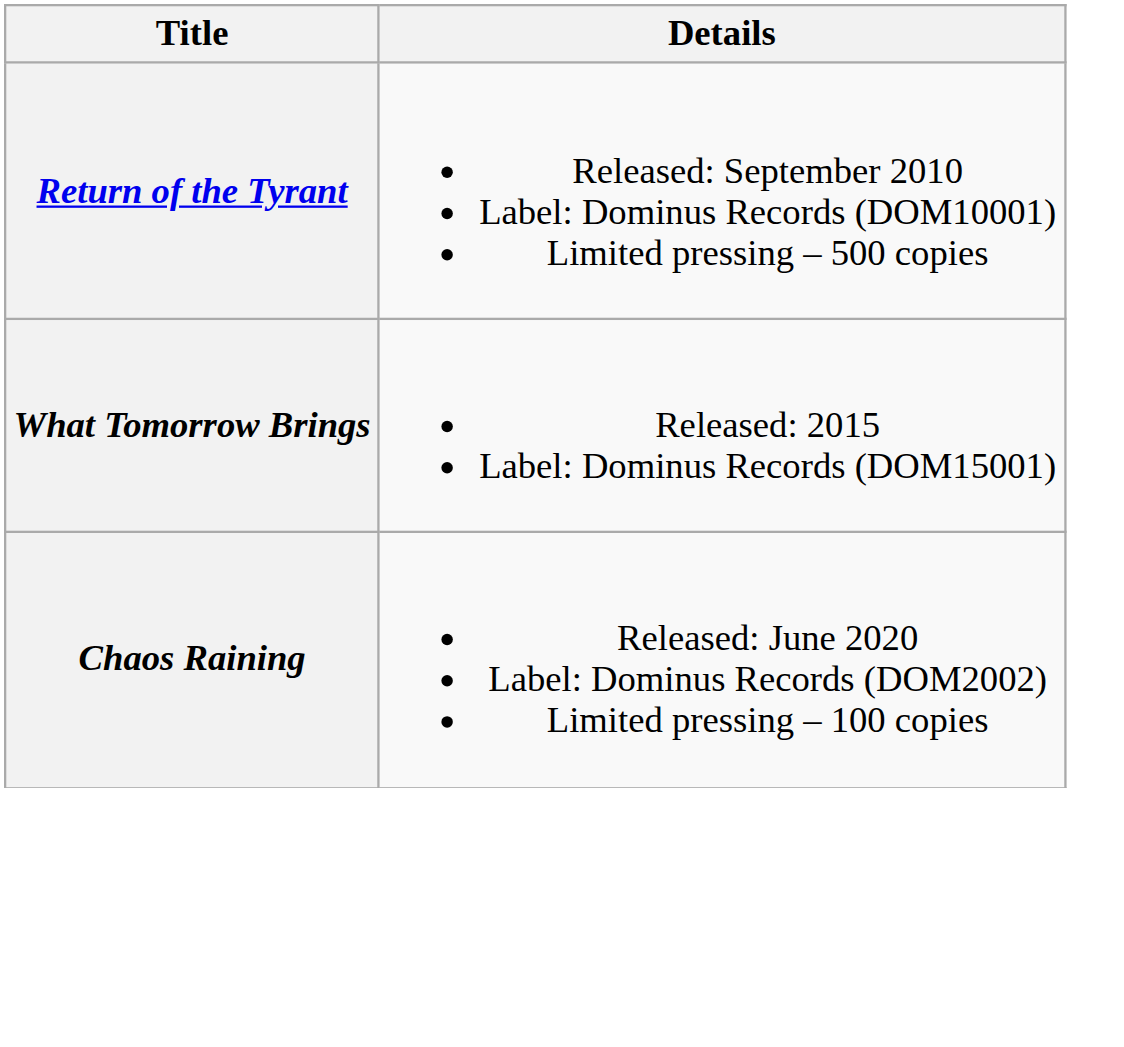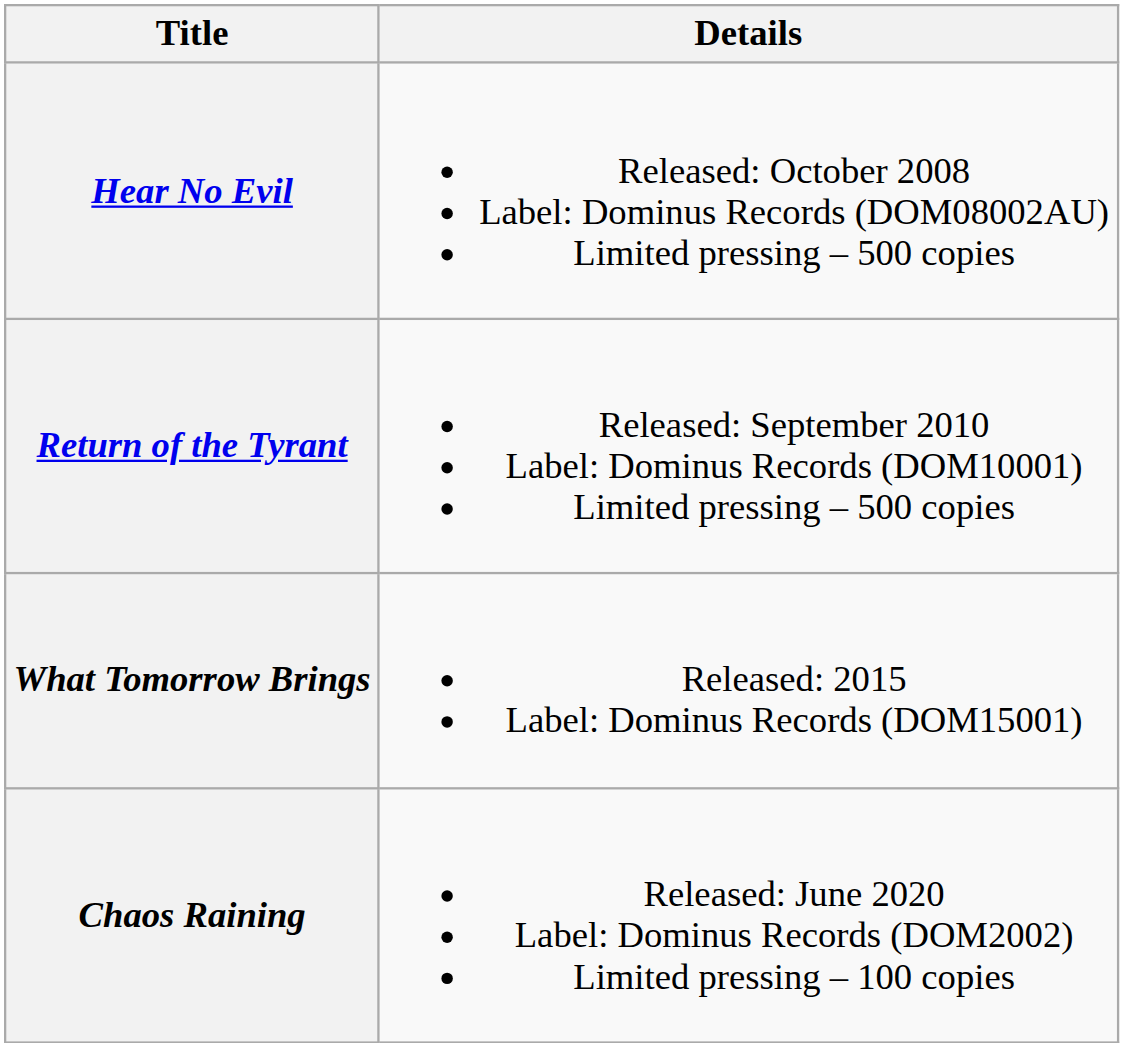+ row: Hear No Evil | Released: October 2008 Label: Dominus Records (DOM08002AU) Limited pressing – 500 copies
